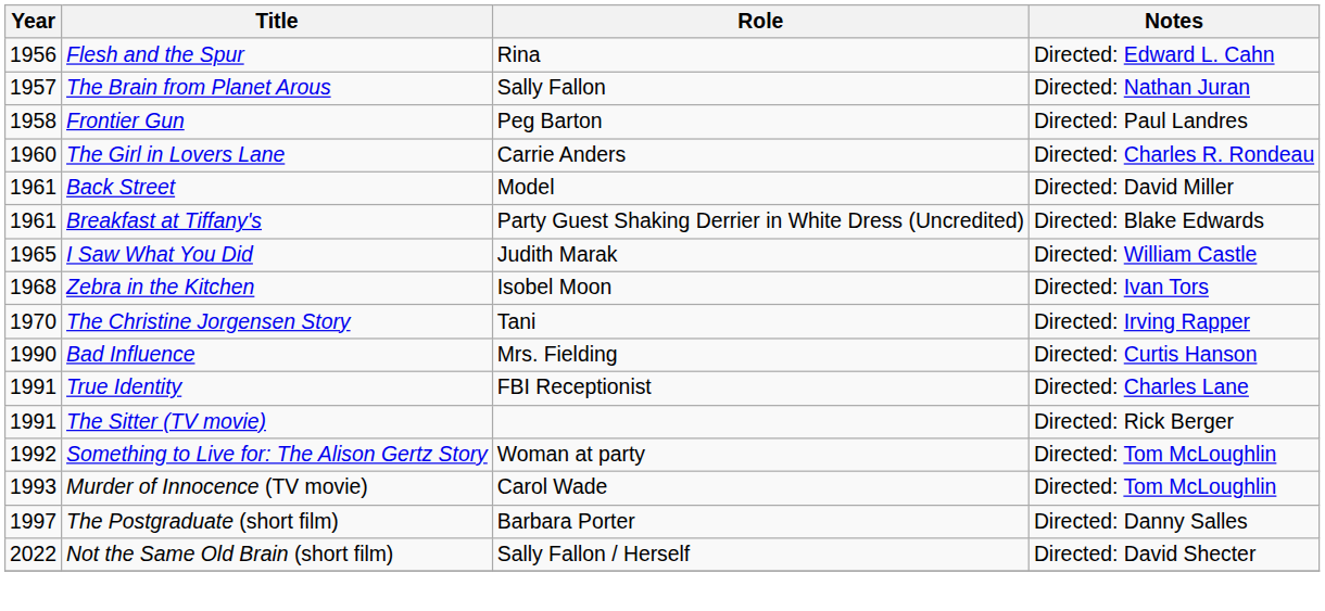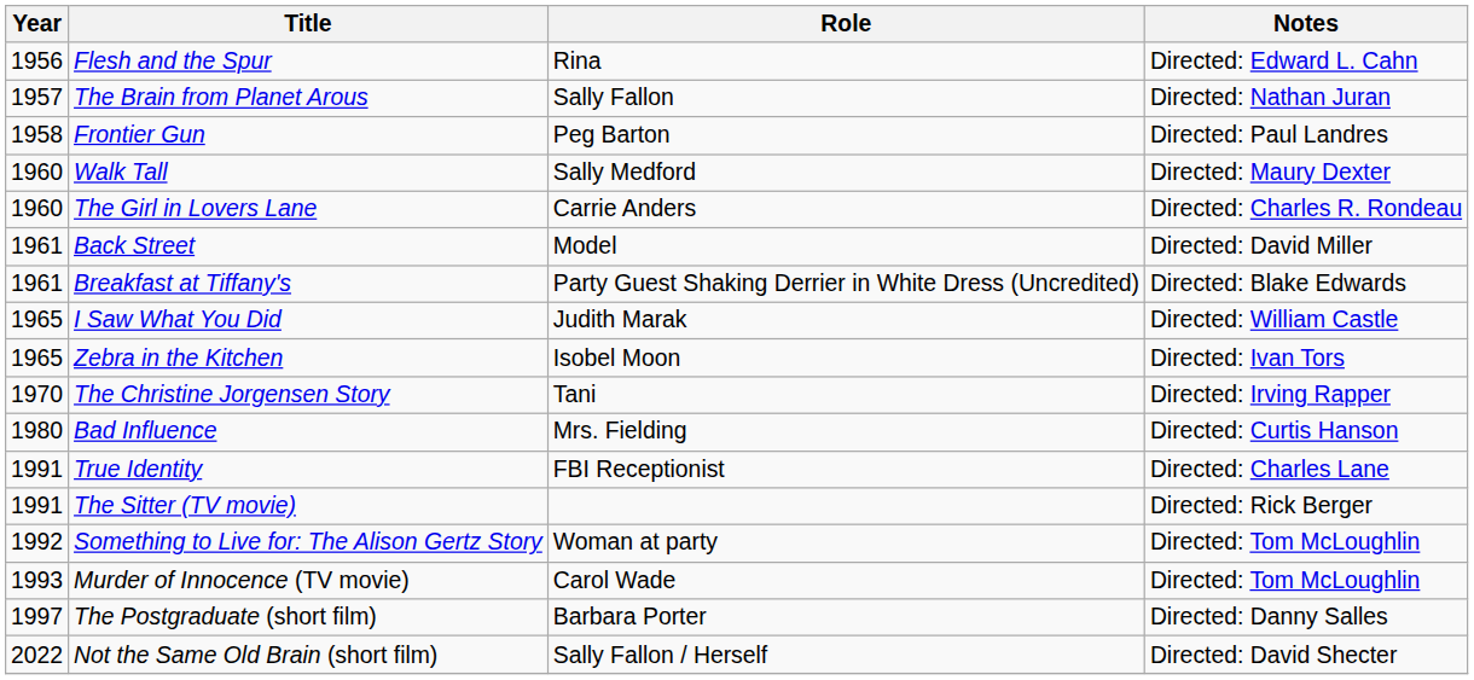+ row: 1960 | Walk Tall | Sally Medford | Directed: Maury Dexter
Zebra in the Kitchen | Year: 1968 -> 1965
Bad Influence | Year: 1990 -> 1980
